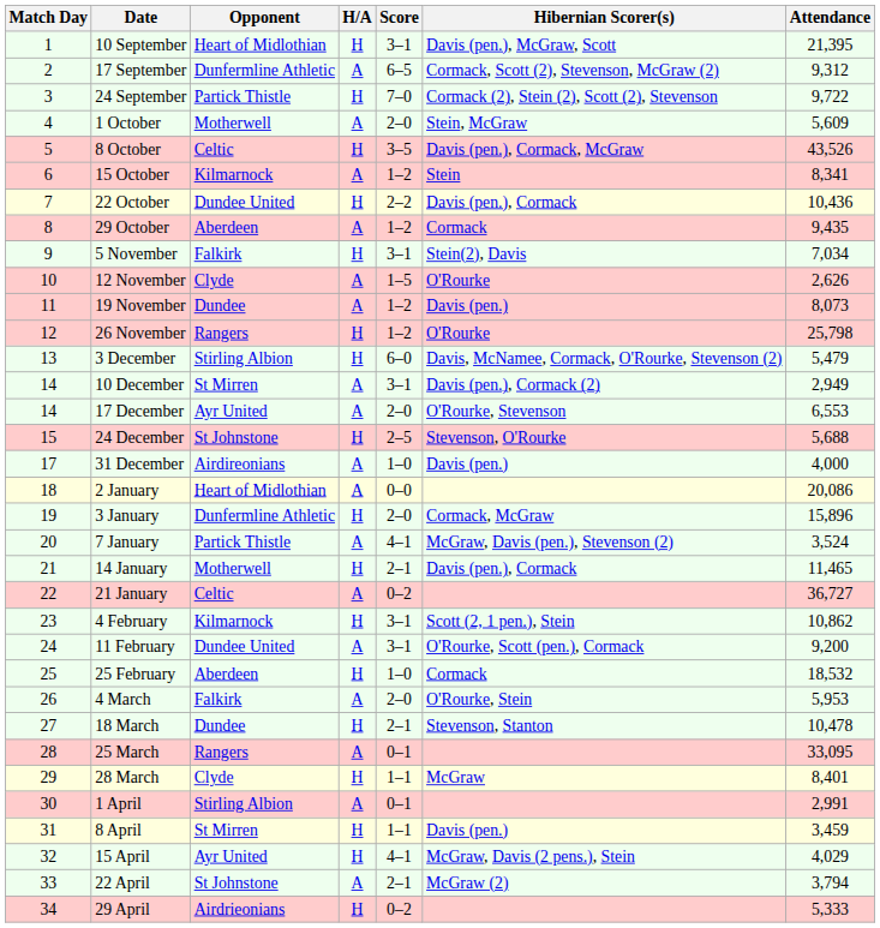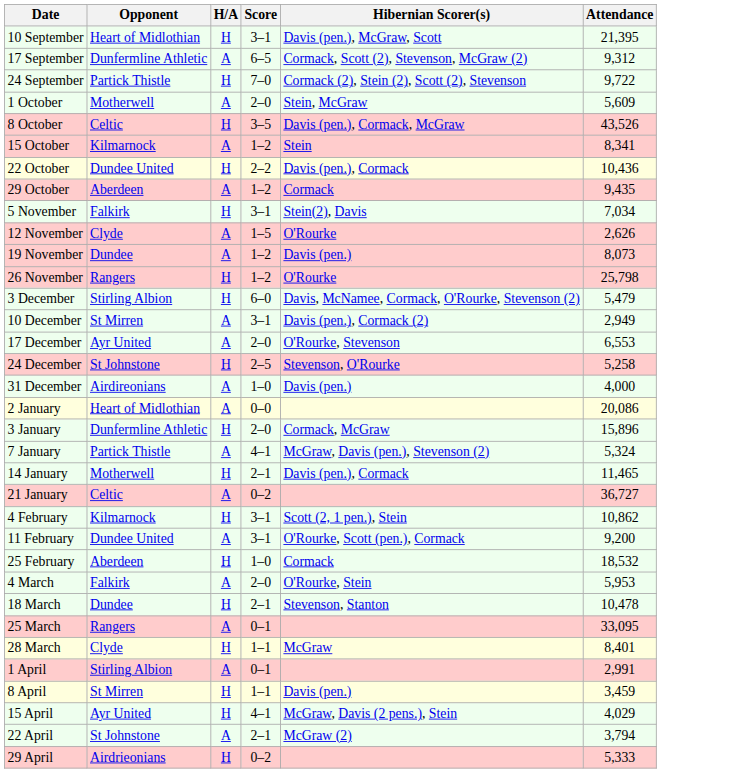- column: Match Day | 1 | 2 | 3 | 4 | 5 | 6 | 7 | 8 | 9 | 10 | 11 | 12 | 13 | 14 | 14 | 15 | 17 | 18 | 19 | 20 | 21 | 22 | 23 | 24 | 25 | 26 | 27 | 28 | 29 | 30 | 31 | 32 | 33 | 34
24 December | Attendance: 5,688 -> 5,258
7 January | Attendance: 3,524 -> 5,324
